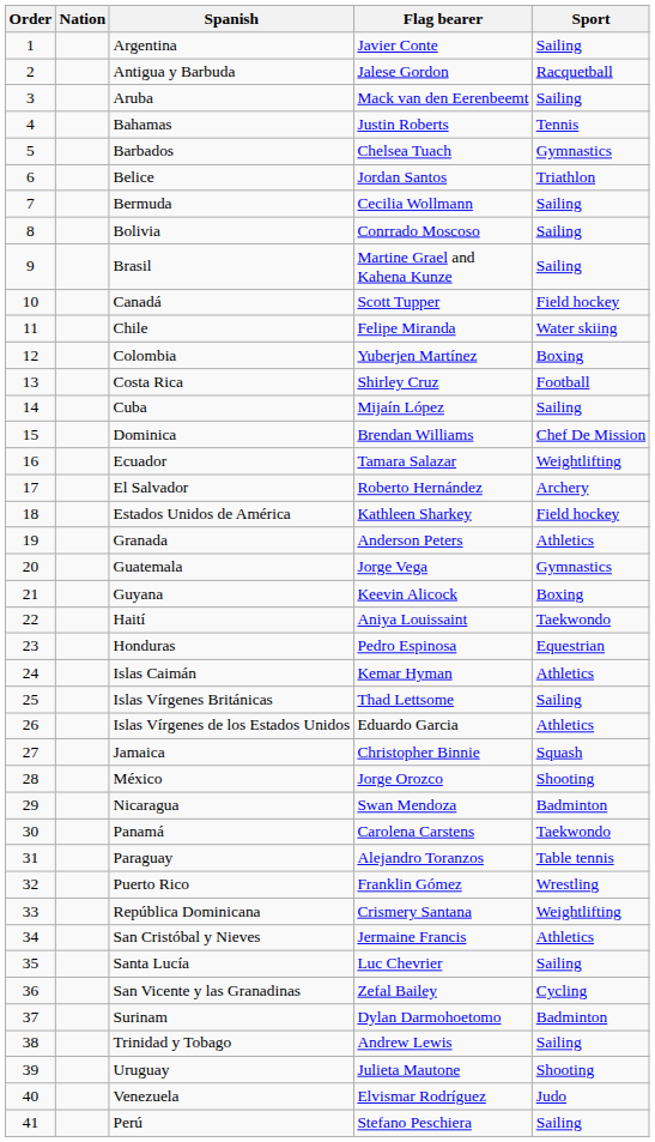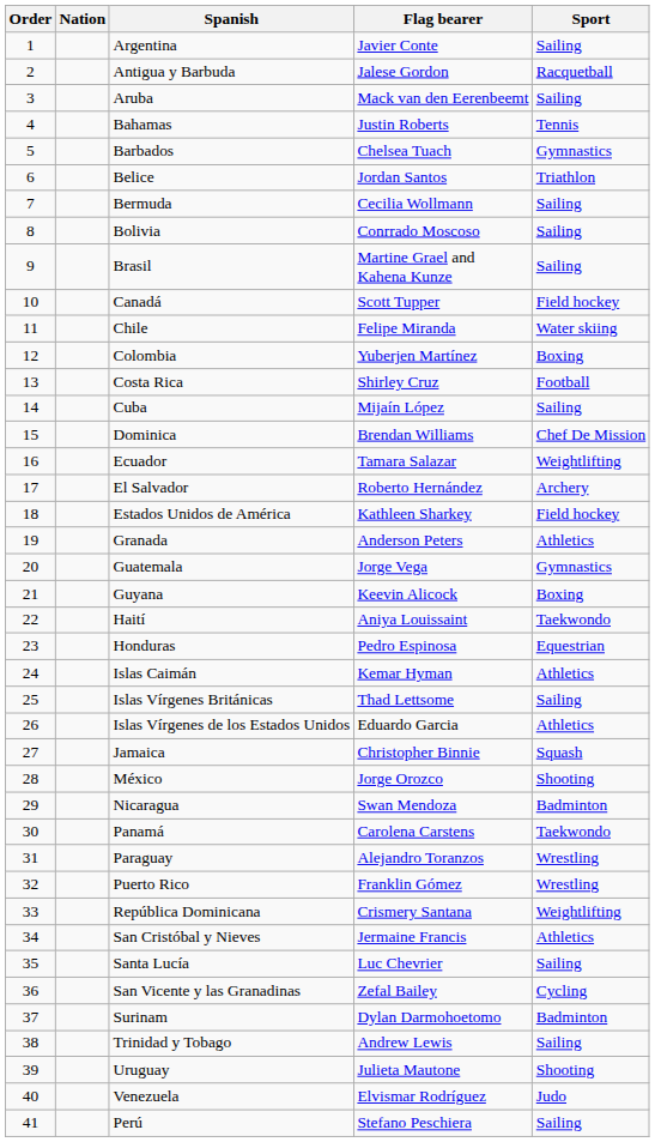Paraguay | Sport: Table tennis -> Wrestling
